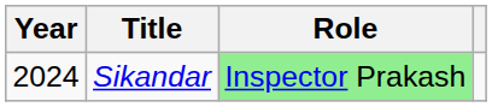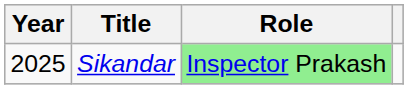Sikandar | Year: 2024 -> 2025
